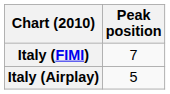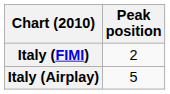Italy (FIMI) | Peak position: 7 -> 2
